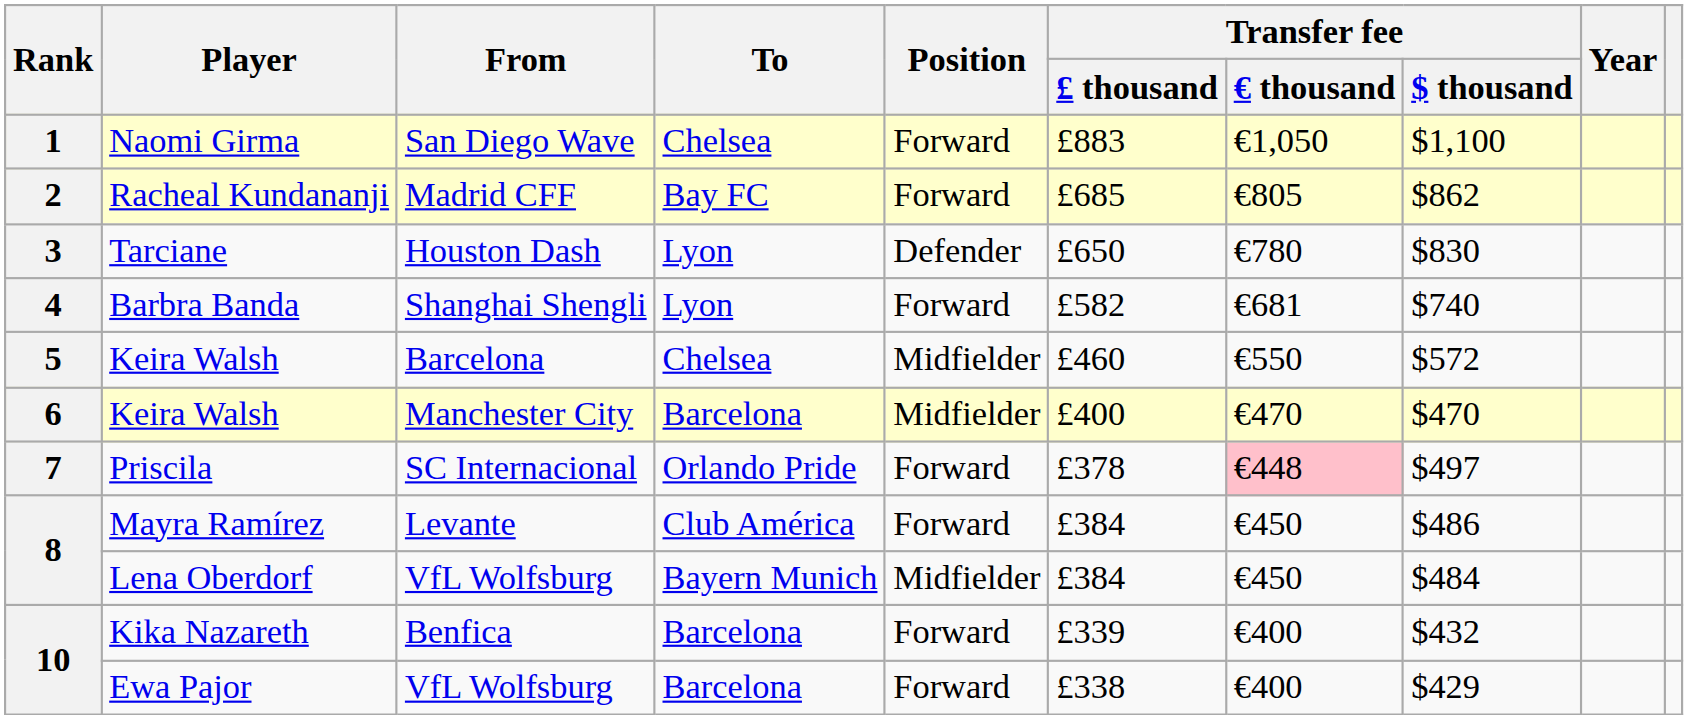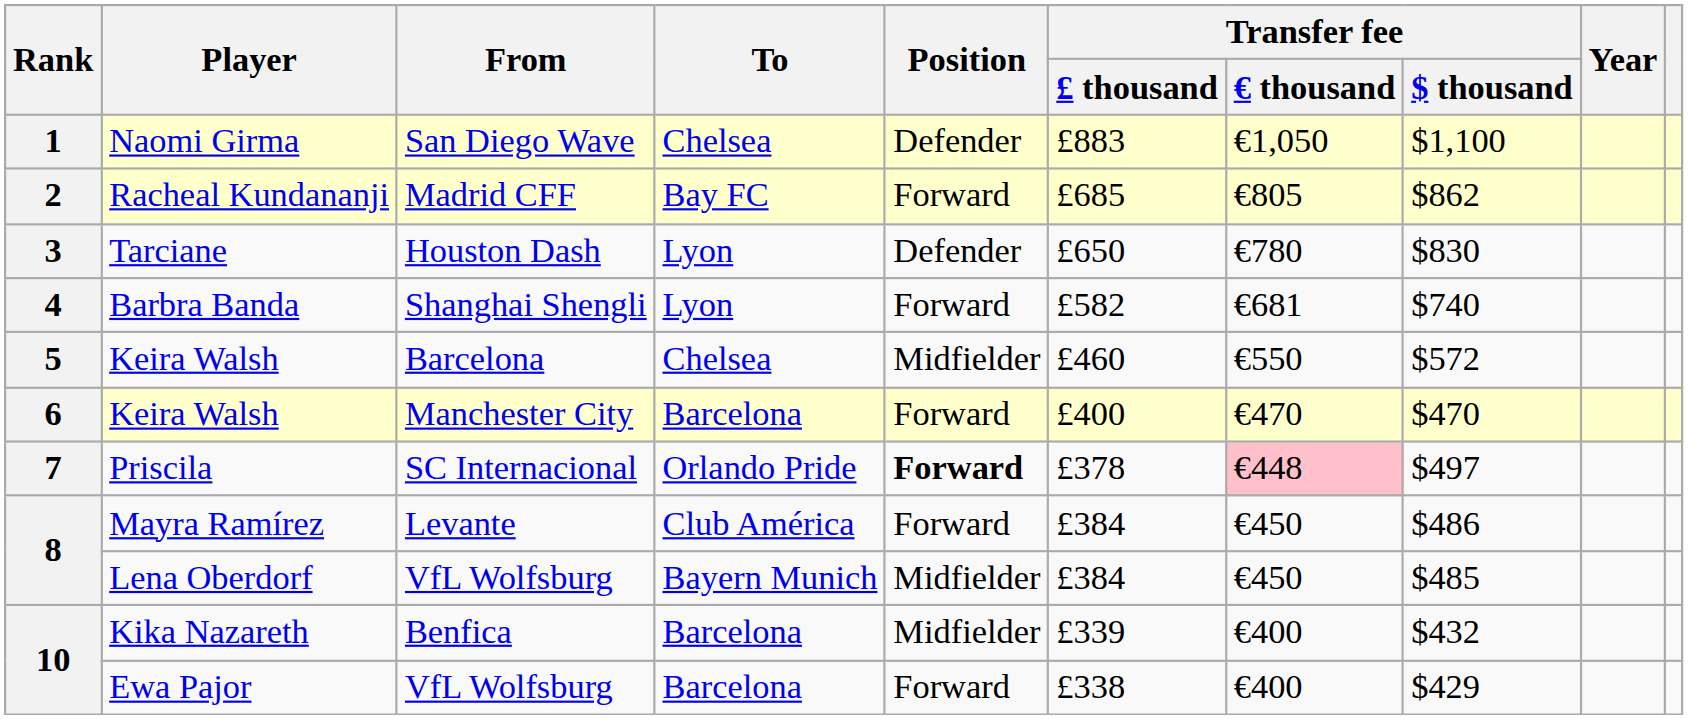Naomi Girma | Position: Forward -> Defender
Keira Walsh / Manchester City | Position: Midfielder -> Forward
Priscila | Position: normal -> bold
Lena Oberdorf | Transfer fee / $ thousand: $484 -> $485
Kika Nazareth | Position: Forward -> Midfielder
